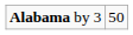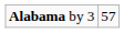Alabama by 3 | column 2: 50 -> 57
